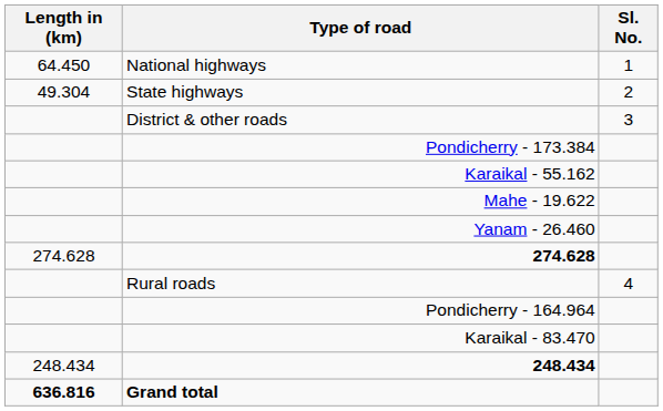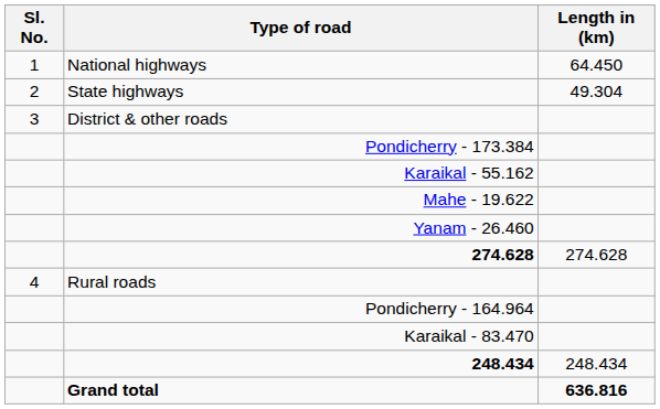columns swapped: Sl. No. <-> Length in (km)
